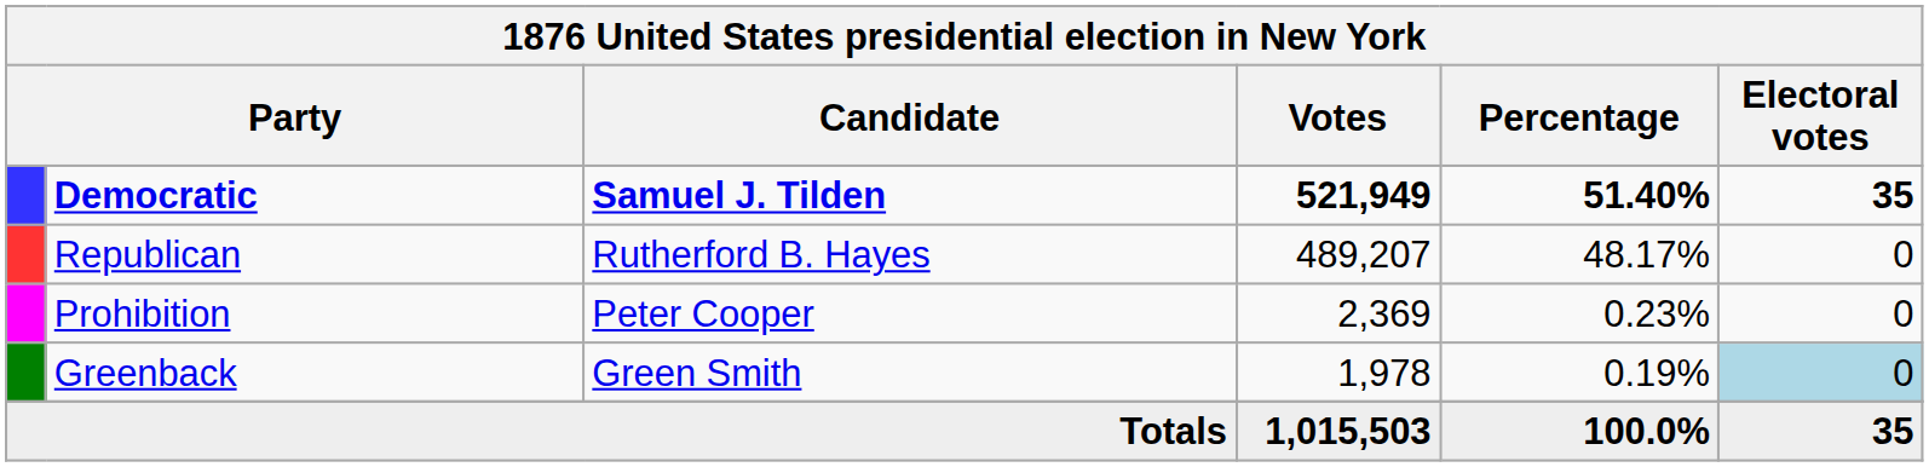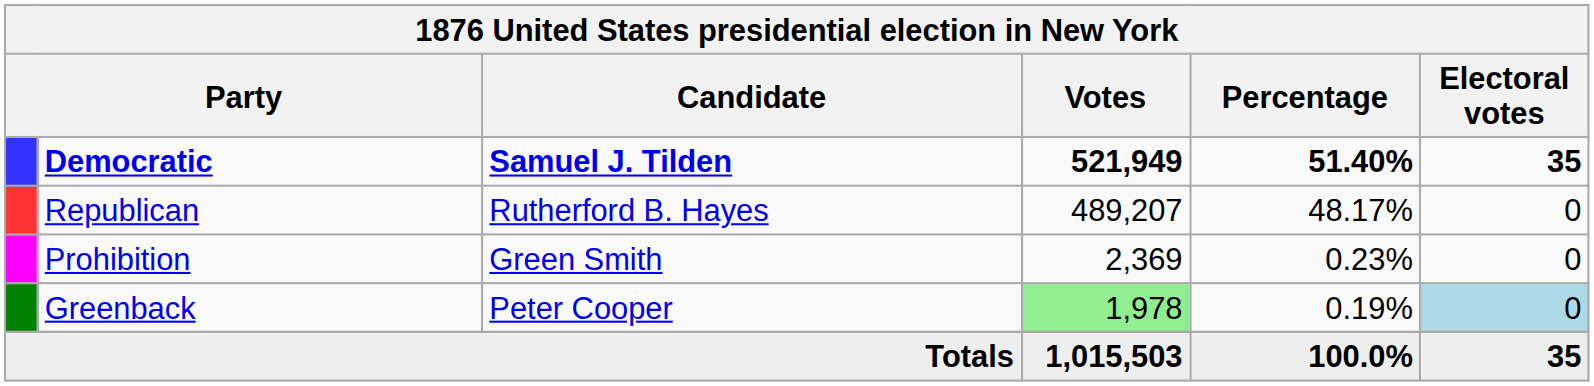Prohibition | Candidate: Peter Cooper -> Green Smith
Greenback | Candidate: Green Smith -> Peter Cooper
Greenback | Votes: no background -> lightgreen background
